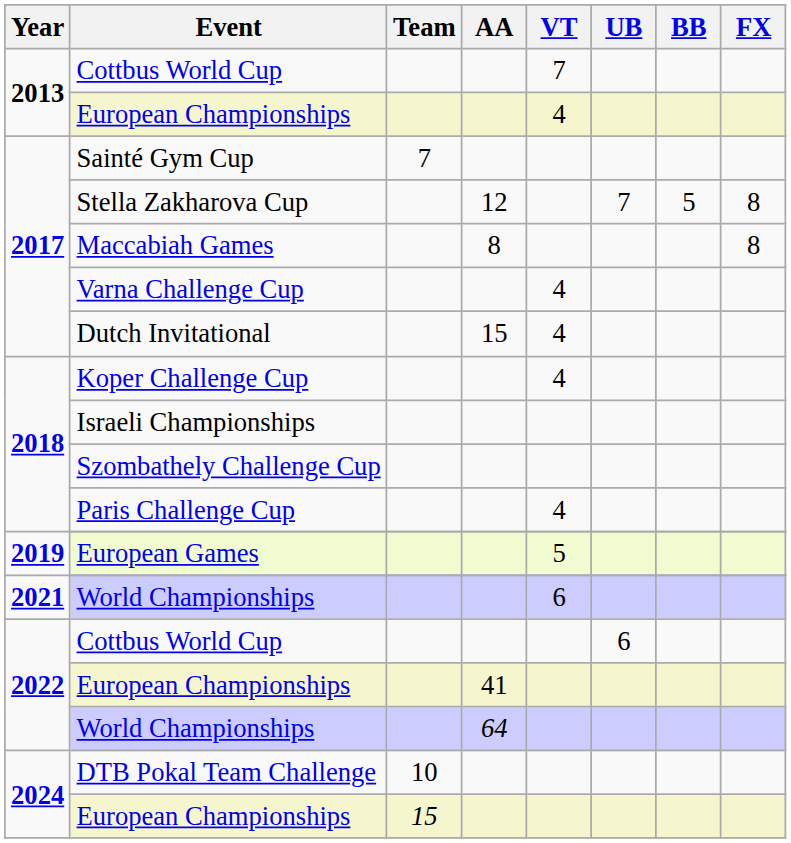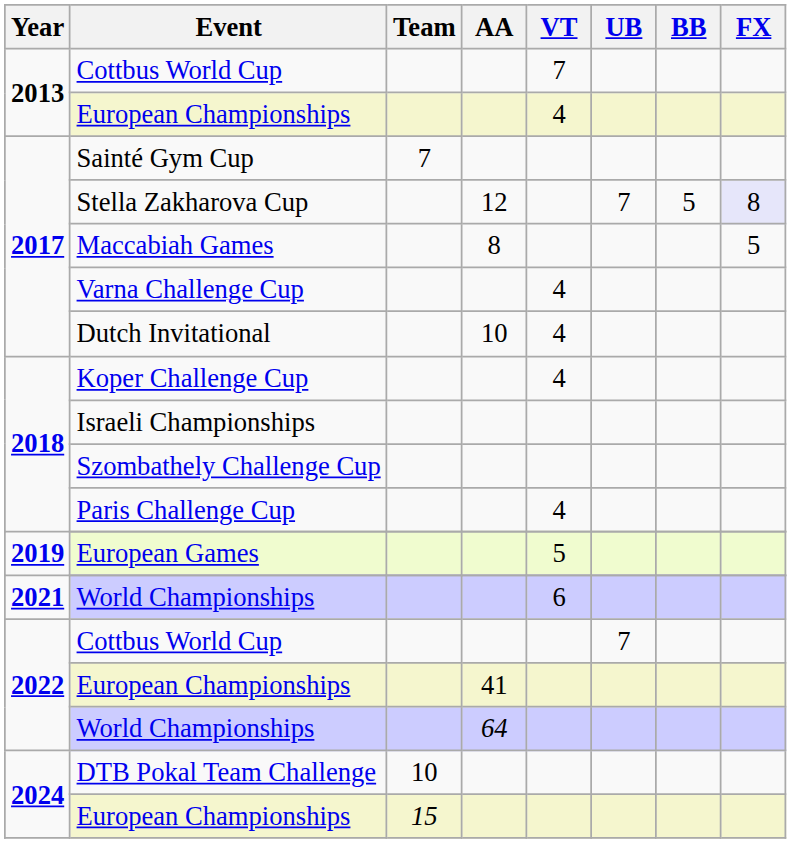Stella Zakharova Cup | FX: no background -> lavender background
Maccabiah Games | FX: 8 -> 5
Dutch Invitational | AA: 15 -> 10
2022 / Cottbus World Cup | UB: 6 -> 7
